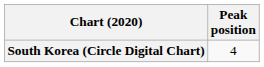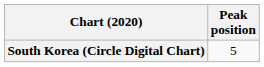South Korea (Circle Digital Chart) | Peak position: 4 -> 5
